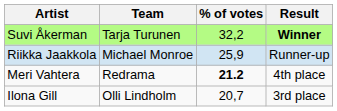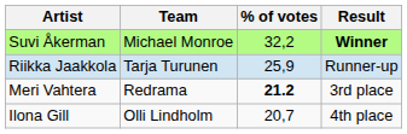Suvi Åkerman | Team: Tarja Turunen -> Michael Monroe
Riikka Jaakkola | Team: Michael Monroe -> Tarja Turunen
Meri Vahtera | Result: 4th place -> 3rd place
Ilona Gill | Result: 3rd place -> 4th place
